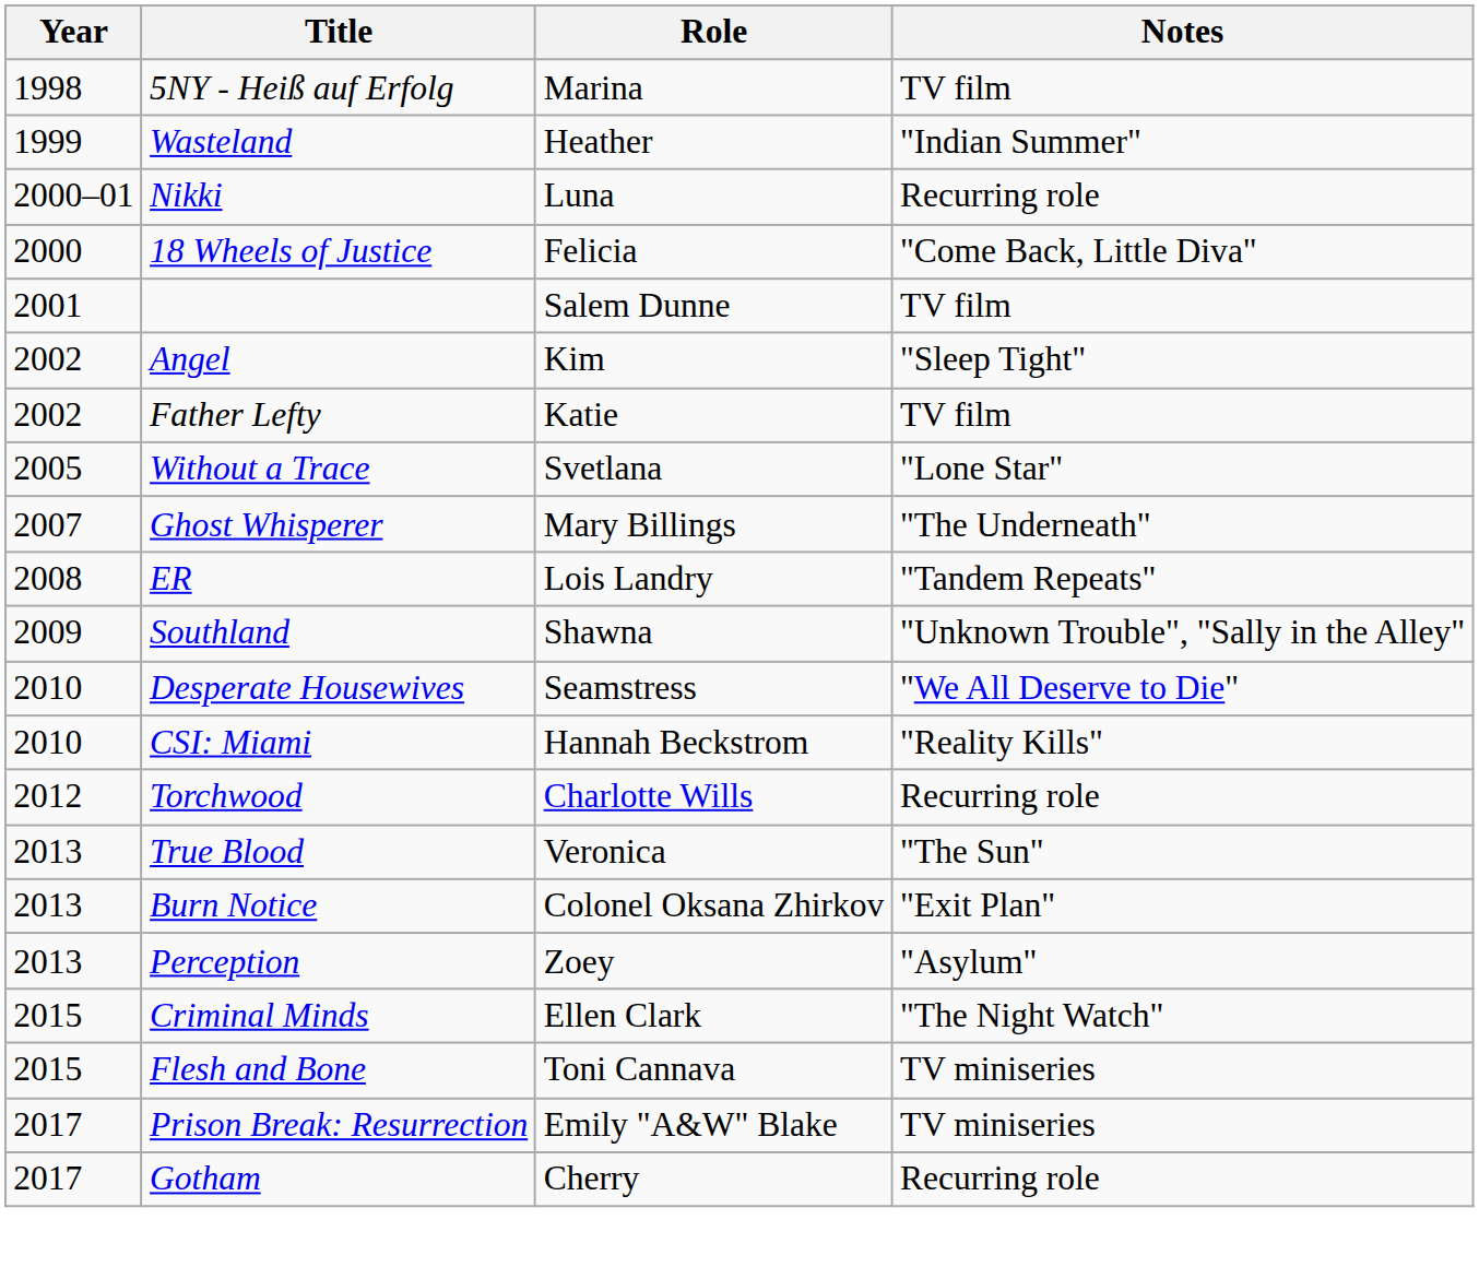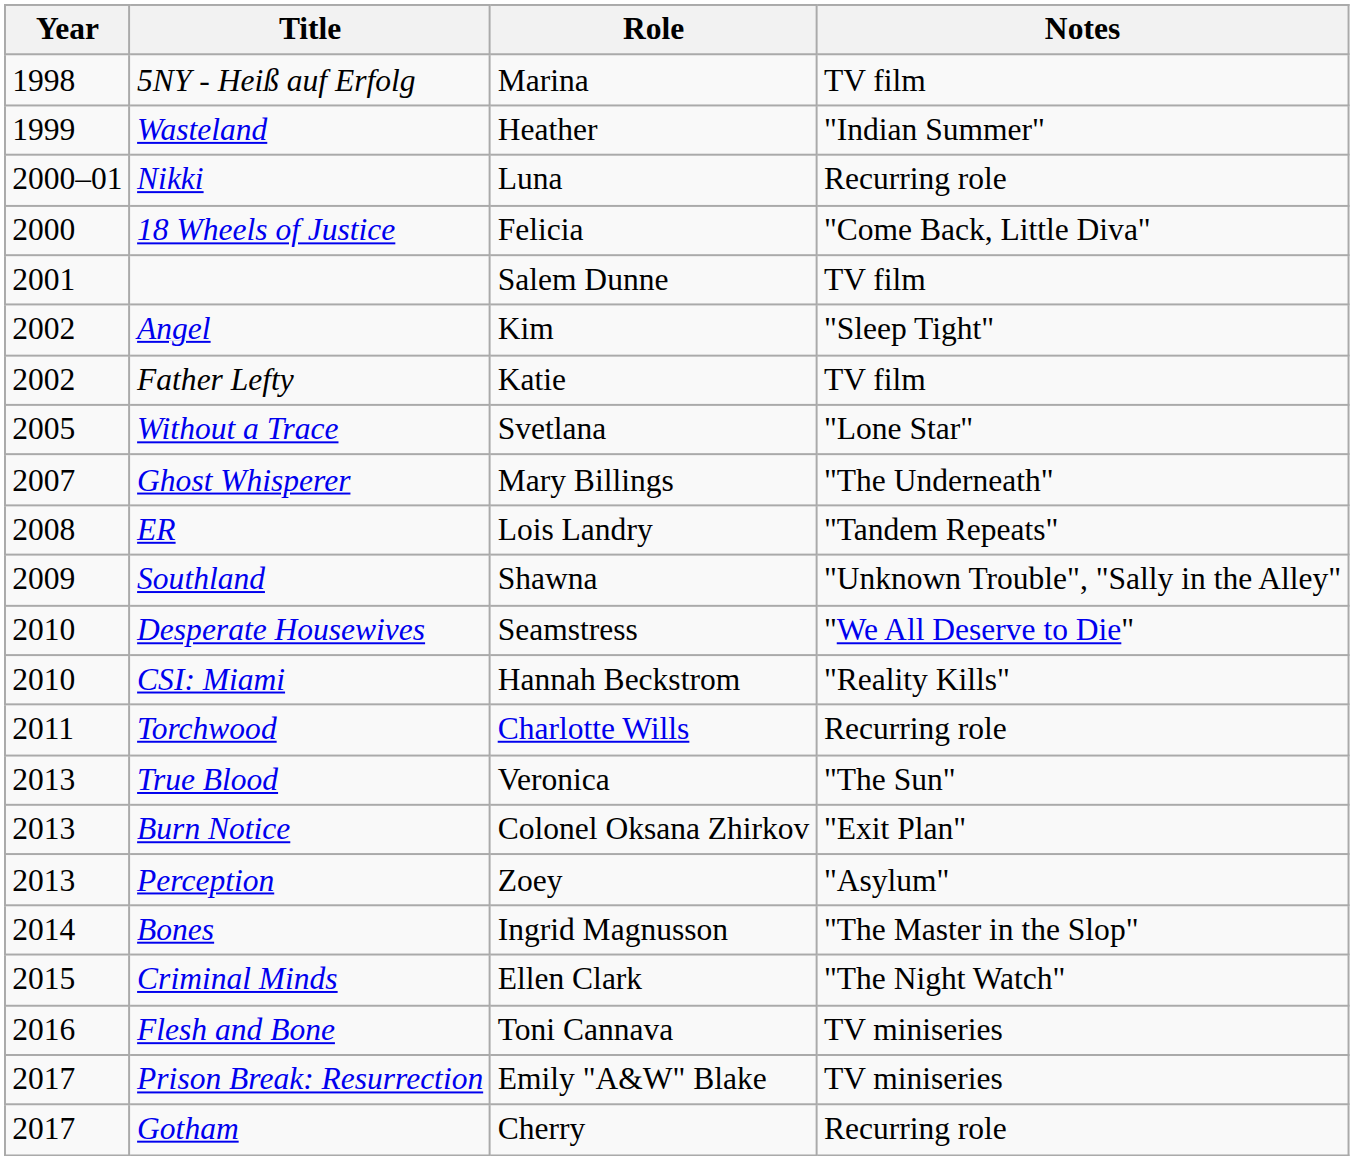Torchwood | Year: 2012 -> 2011
+ row: 2014 | Bones | Ingrid Magnusson | "The Master in the Slop"
Flesh and Bone | Year: 2015 -> 2016
